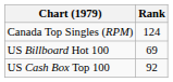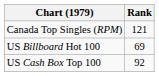Canada Top Singles (RPM) | Rank: 124 -> 121
